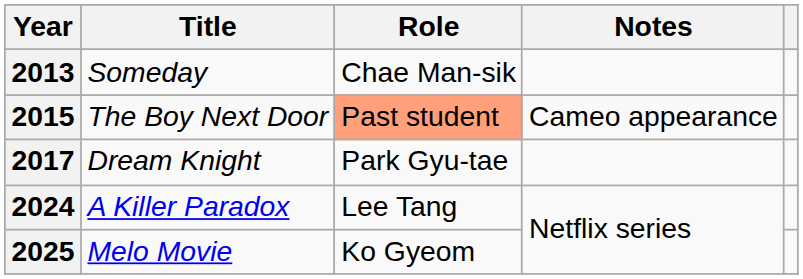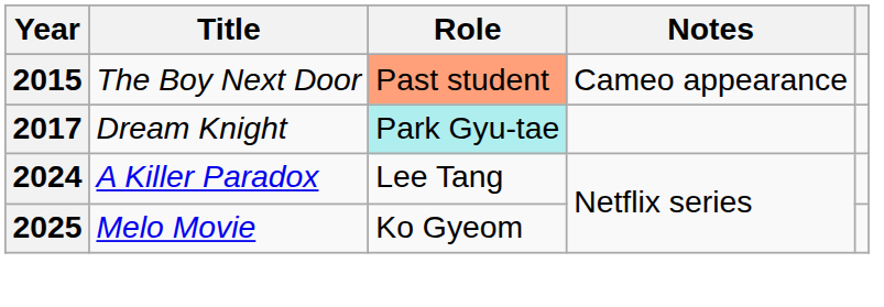- row: 2013 | Someday | Chae Man-sik
2017 | Role: no background -> paleturquoise background
